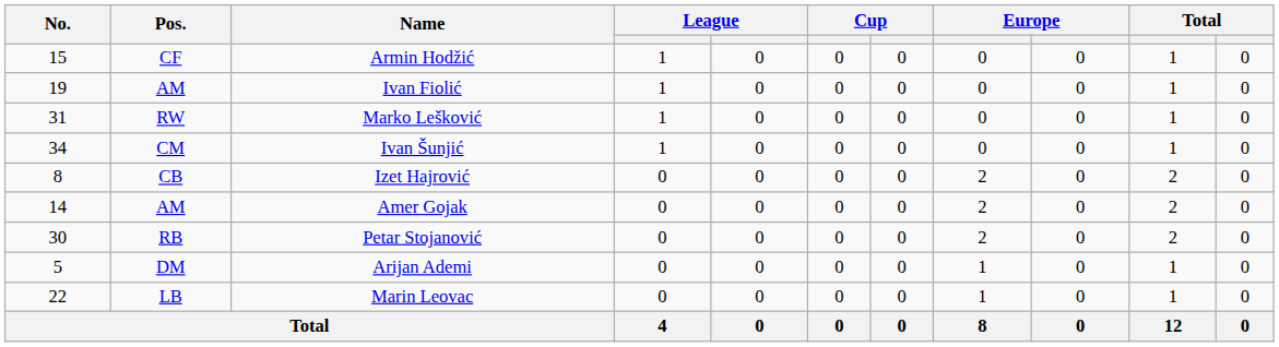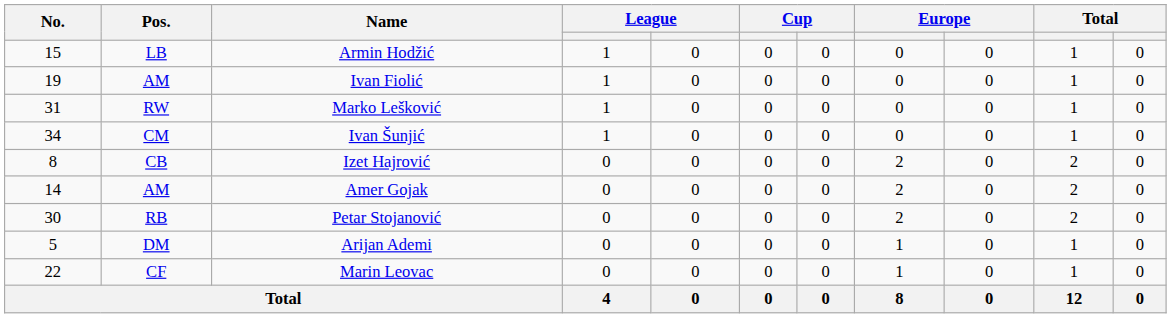Armin Hodžić | Pos.: CF -> LB
Marin Leovac | Pos.: LB -> CF
